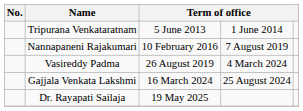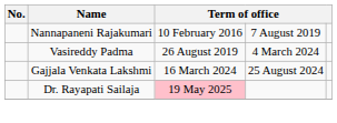- row: Tripurana Venkataratnam | 5 June 2013 | 1 June 2014
Dr. Rayapati Sailaja | column 3: no background -> pink background
